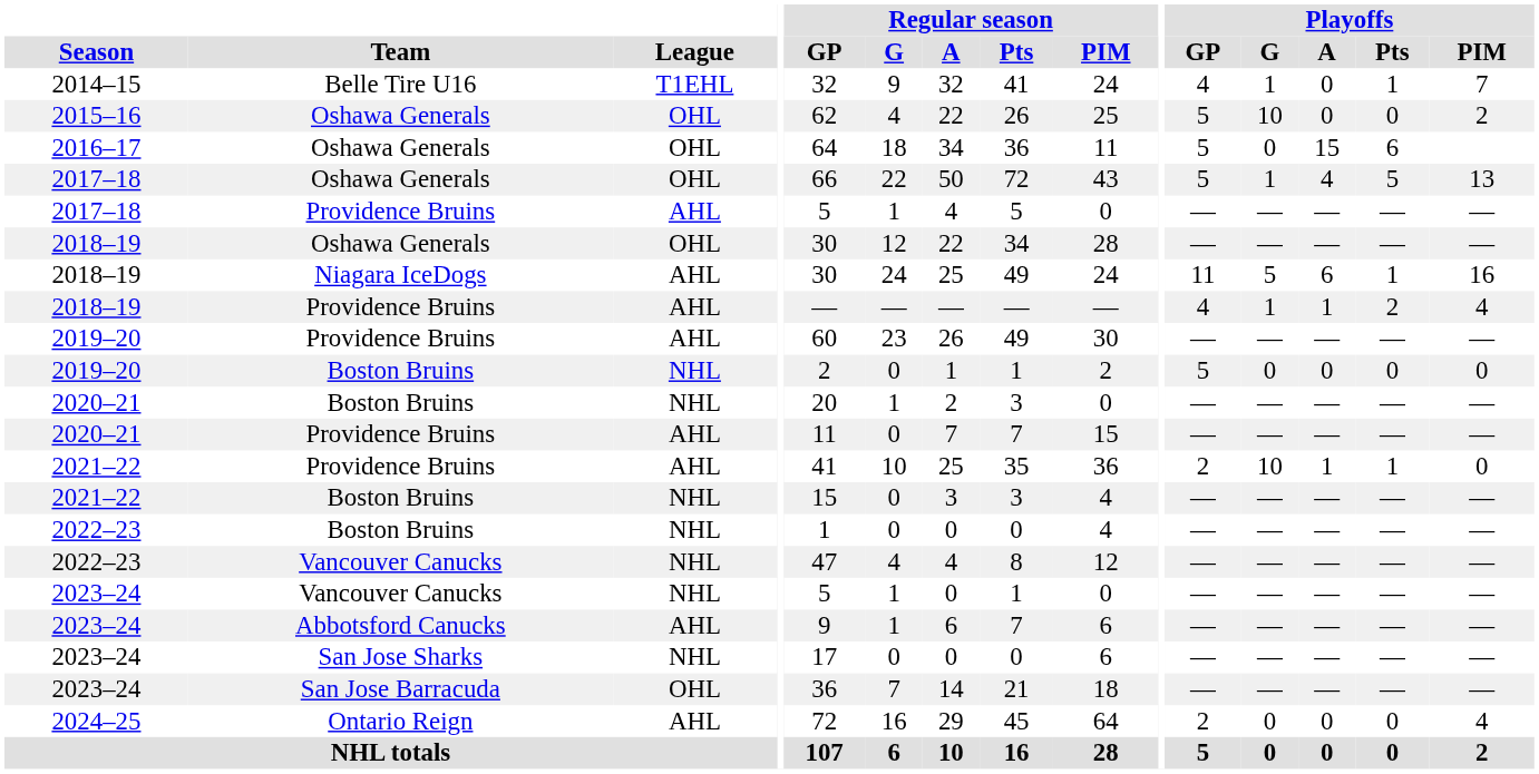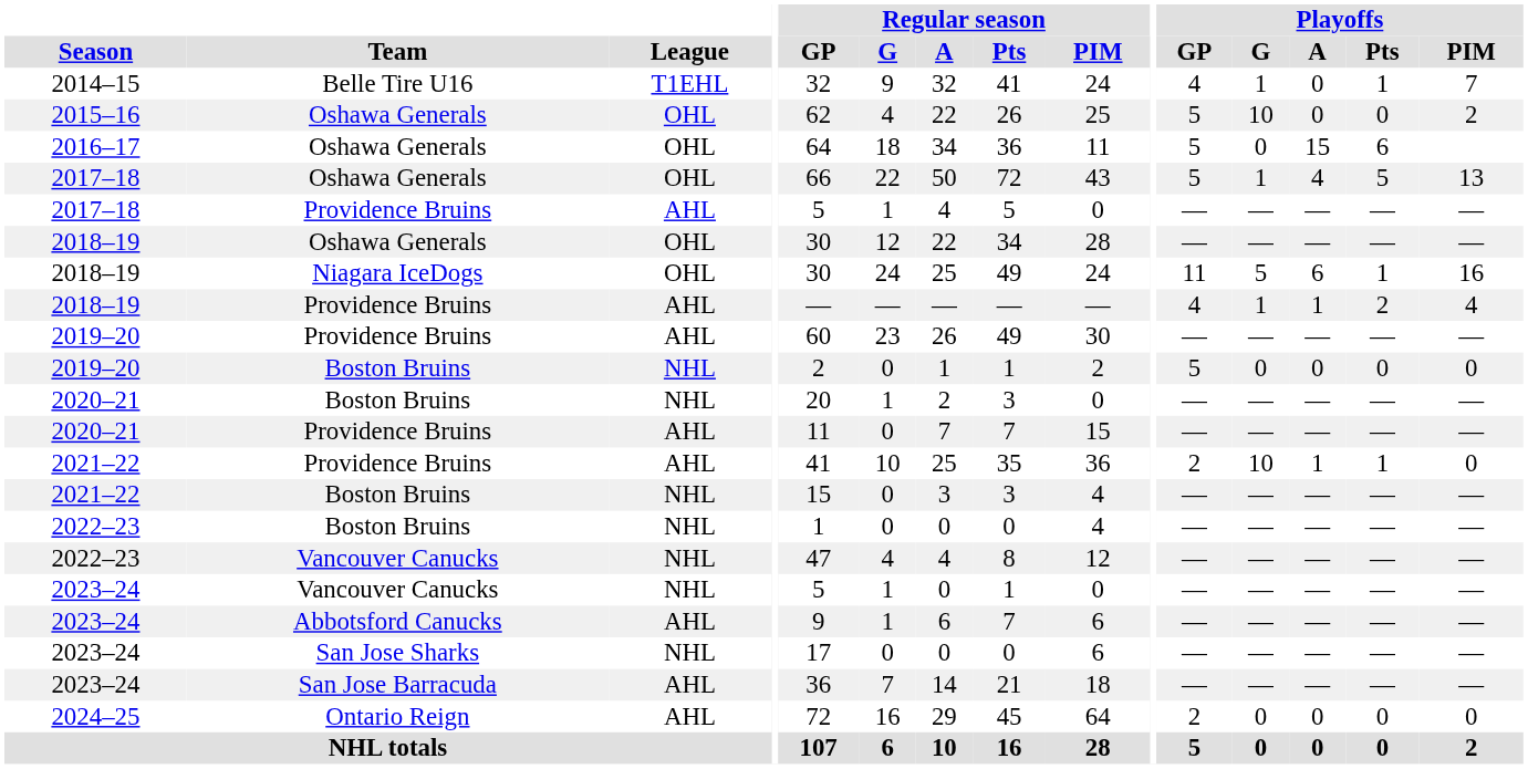2018–19 / Niagara IceDogs | League: AHL -> OHL
2023–24 / San Jose Barracuda | League: OHL -> AHL
2024–25 | Playoffs / PIM: 4 -> 0
